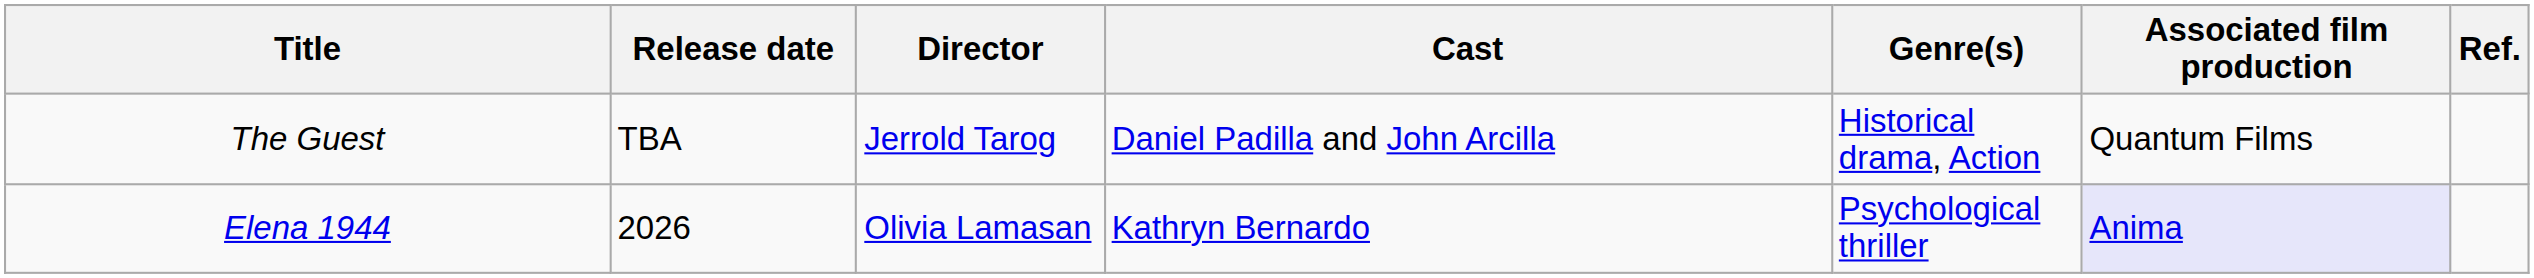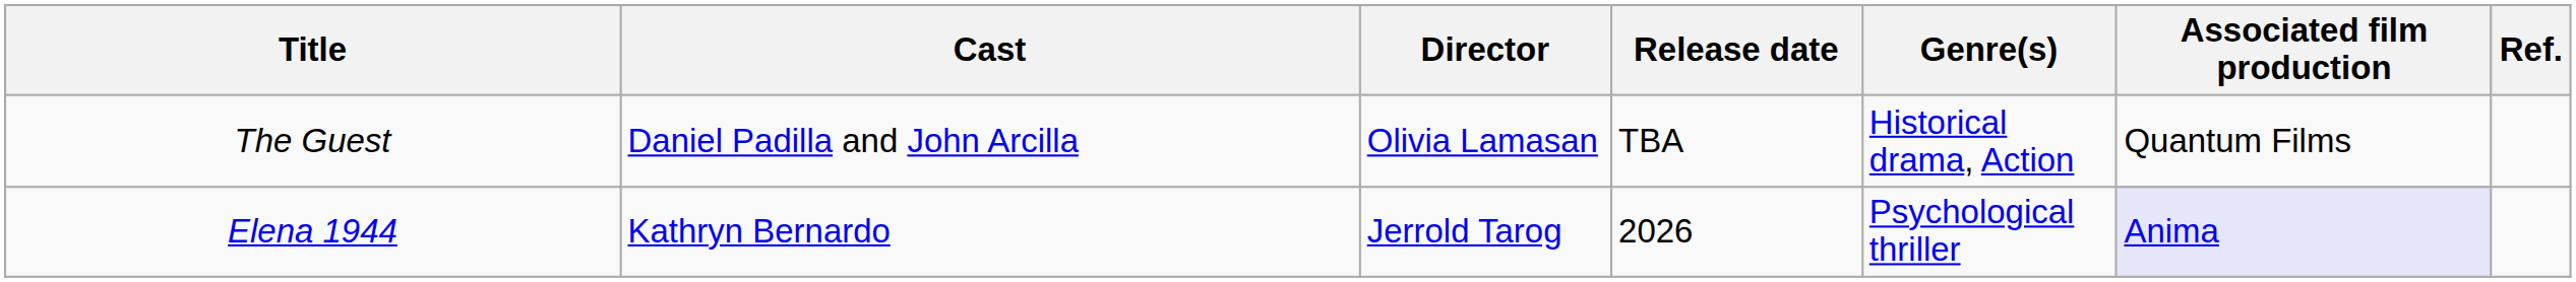columns swapped: Release date <-> Cast
The Guest | Director: Jerrold Tarog -> Olivia Lamasan
Elena 1944 | Director: Olivia Lamasan -> Jerrold Tarog
